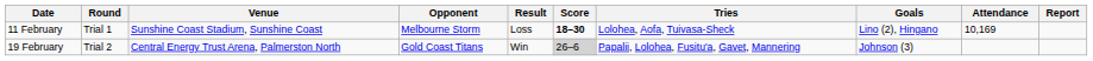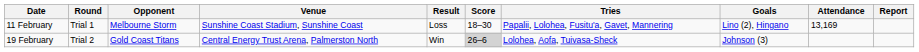columns swapped: Opponent <-> Venue
11 February | Score: bold -> normal
11 February | Tries: Lolohea, Aofa, Tuivasa-Sheck -> Papalii, Lolohea, Fusitu'a, Gavet, Mannering
11 February | Attendance: 10,169 -> 13,169
19 February | Tries: Papalii, Lolohea, Fusitu'a, Gavet, Mannering -> Lolohea, Aofa, Tuivasa-Sheck
